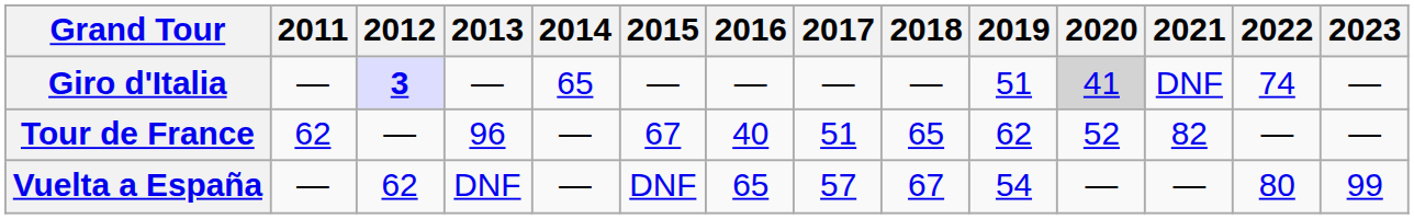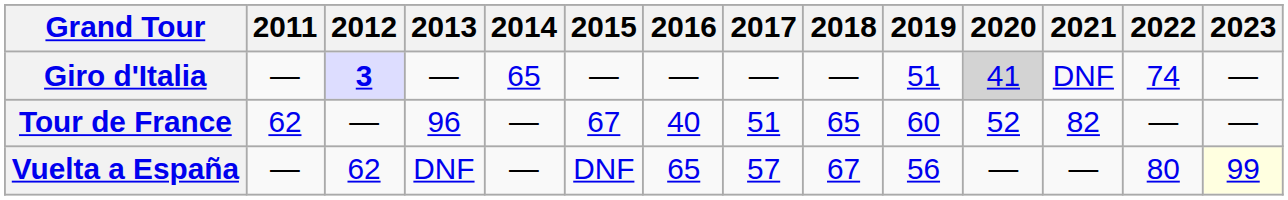Tour de France | 2019: 62 -> 60
Vuelta a España | 2019: 54 -> 56
Vuelta a España | 2023: no background -> lightyellow background
